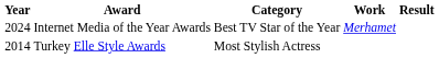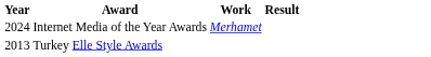- column: Category | Best TV Star of the Year | Most Stylish Actress
Turkey Elle Style Awards | Year: 2014 -> 2013
